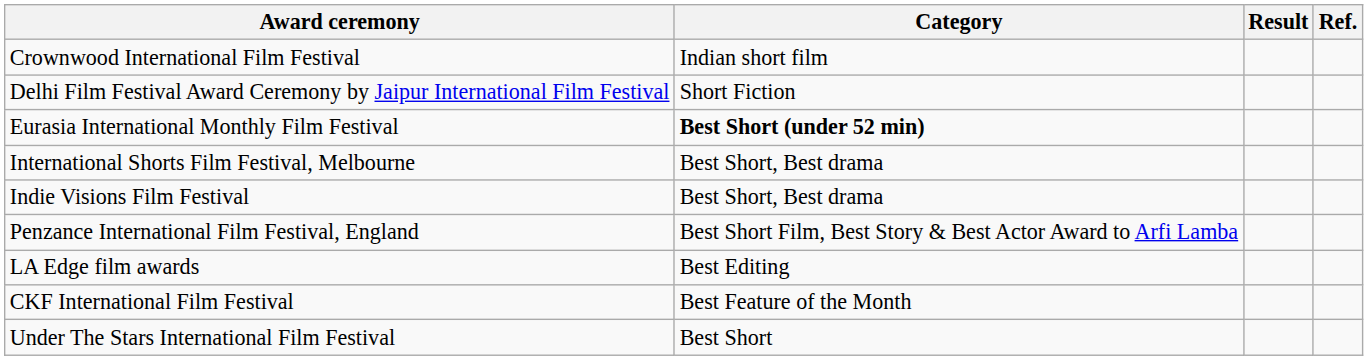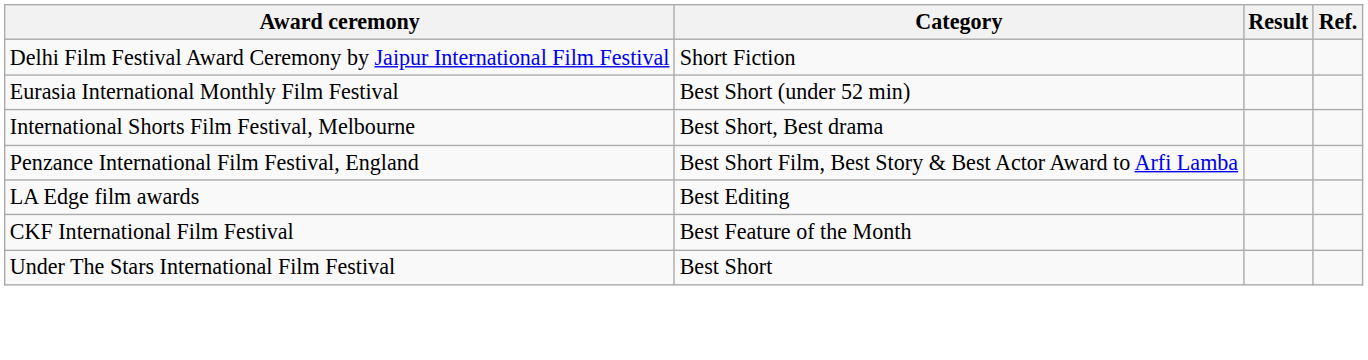- row: Crownwood International Film Festival | Indian short film
Eurasia International Monthly Film Festival | Category: bold -> normal
- row: Indie Visions Film Festival | Best Short, Best drama
